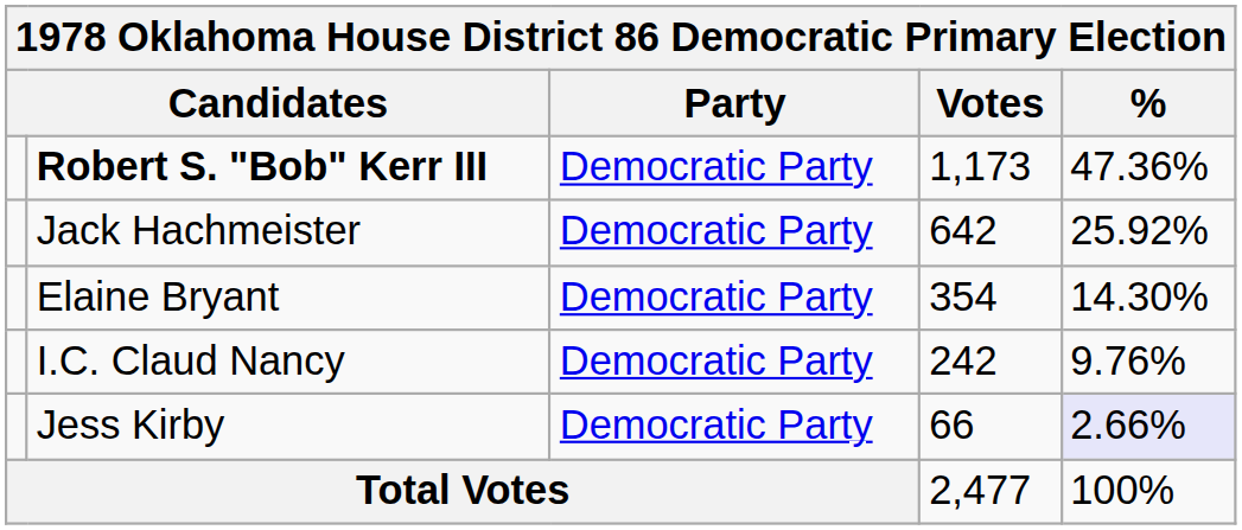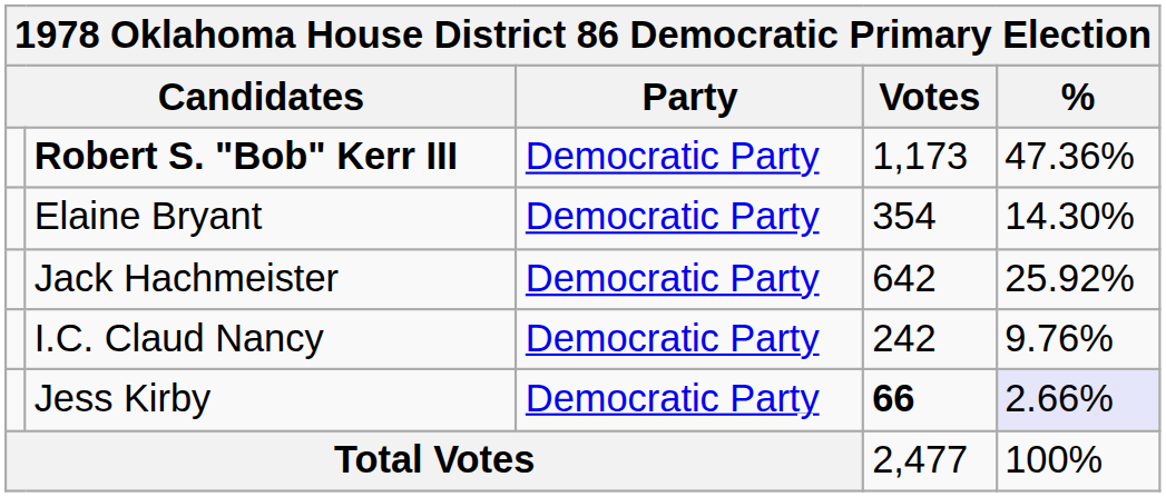rows swapped: Jack Hachmeister <-> Elaine Bryant
Jess Kirby | Votes: normal -> bold
